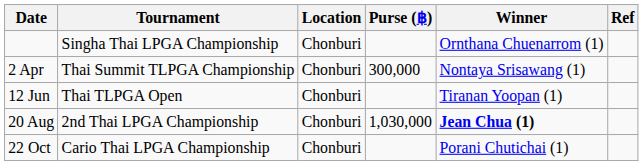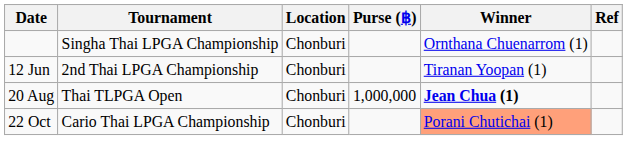- row: 2 Apr | Thai Summit TLPGA Championship | Chonburi | 300,000 | Nontaya Srisawang (1)
12 Jun | Tournament: Thai TLPGA Open -> 2nd Thai LPGA Championship
20 Aug | Tournament: 2nd Thai LPGA Championship -> Thai TLPGA Open
20 Aug | Purse (฿): 1,030,000 -> 1,000,000
22 Oct | Winner: no background -> lightsalmon background
